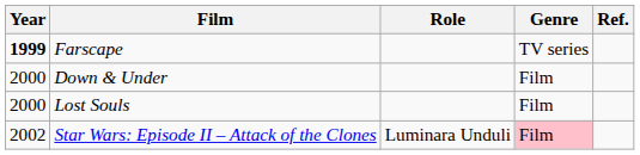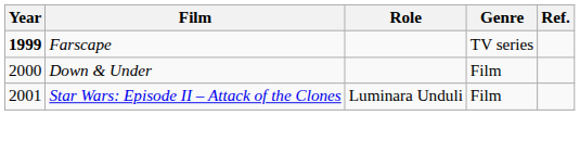- row: 2000 | Lost Souls | Film
Star Wars: Episode II – Attack of the Clones | Year: 2002 -> 2001
Star Wars: Episode II – Attack of the Clones | Genre: pink background -> no background
